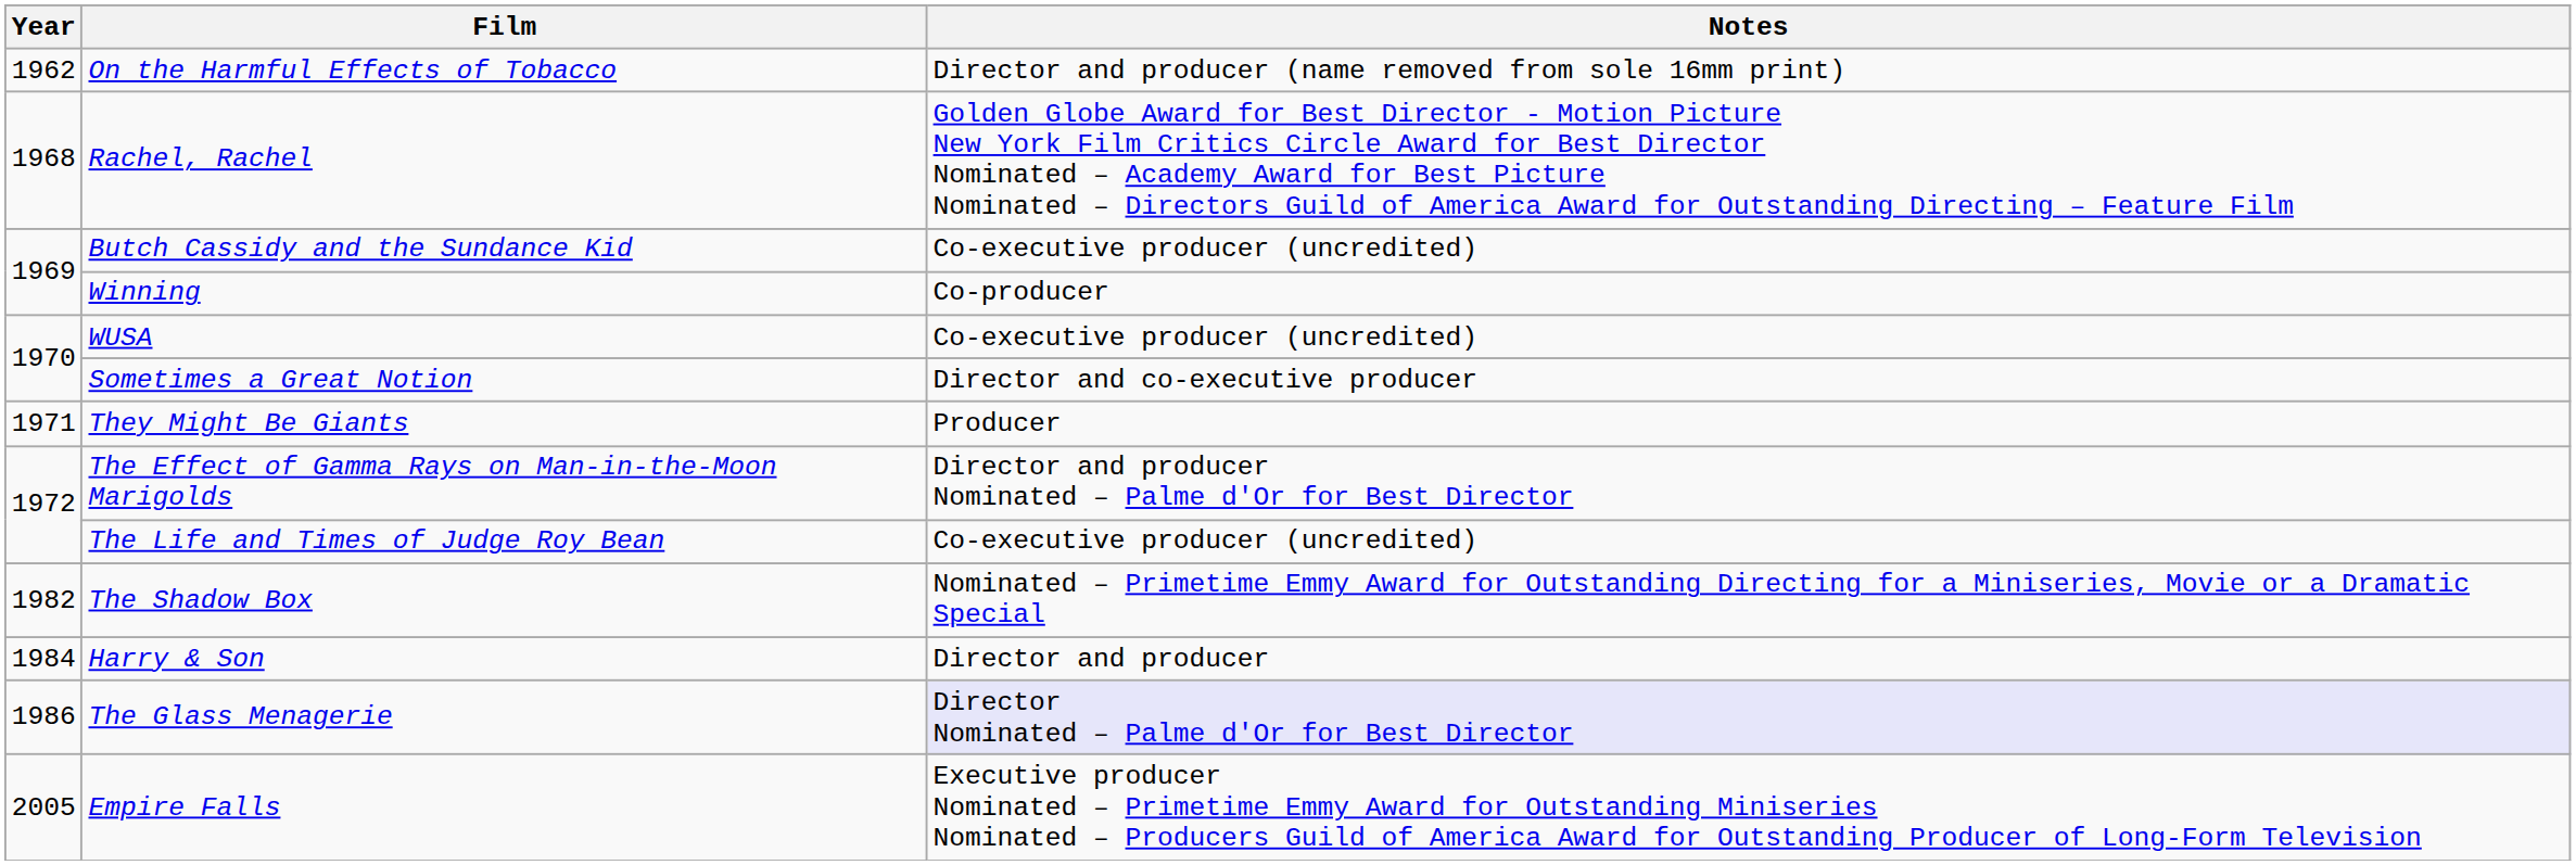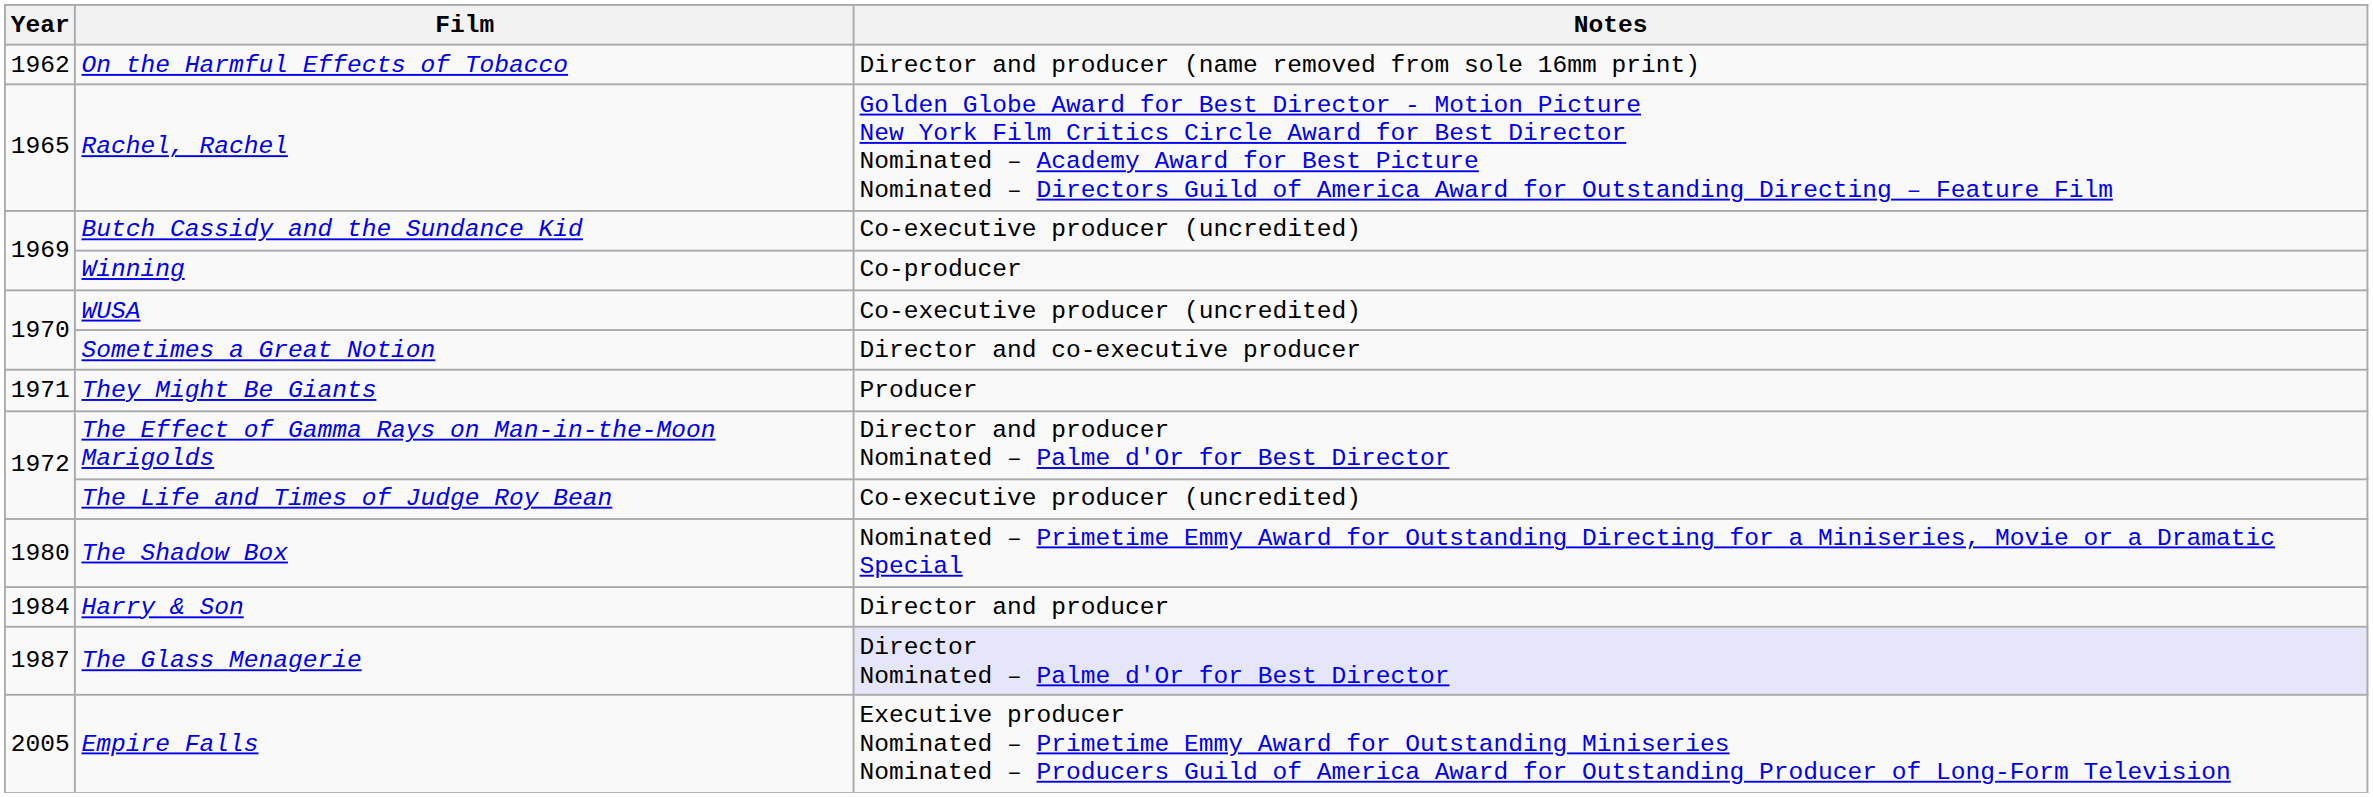Rachel, Rachel | Year: 1968 -> 1965
The Shadow Box | Year: 1982 -> 1980
The Glass Menagerie | Year: 1986 -> 1987
